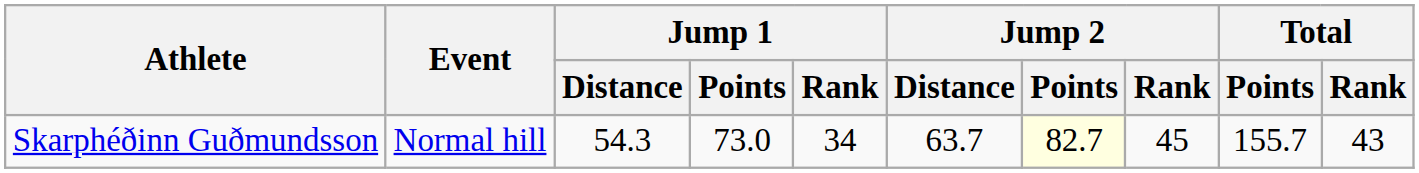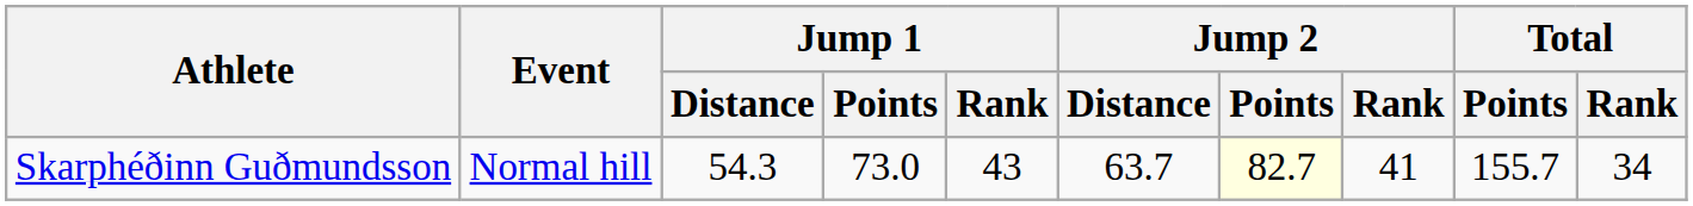Skarphéðinn Guðmundsson | Jump 1 / Rank: 34 -> 43
Skarphéðinn Guðmundsson | Jump 2 / Rank: 45 -> 41
Skarphéðinn Guðmundsson | Total / Rank: 43 -> 34
